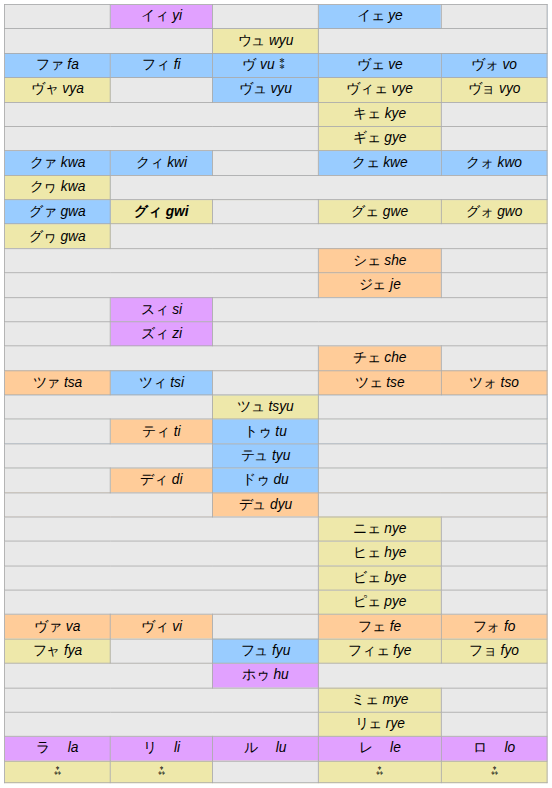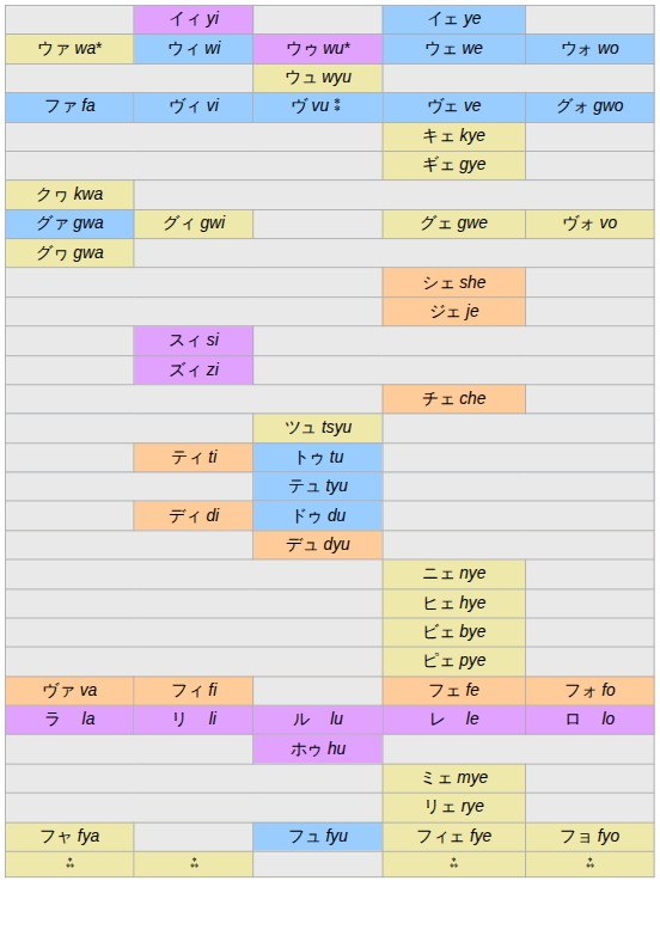+ row: ウァ wa* | ウィ wi | ウゥ wu* | ウェ we | ウォ wo
ヴェ ve | column 2: フィ fi -> ヴィ vi
ヴェ ve | column 5: ヴォ vo -> グォ gwo
- row: ヴャ vya | ヴュ vyu | ヴィェ vye | ヴョ vyo
- row: クァ kwa | クィ kwi | クェ kwe | クォ kwo
グェ gwe | column 2: bold -> normal
グェ gwe | column 5: グォ gwo -> ヴォ vo
- row: ツァ tsa | ツィ tsi | ツェ tse | ツォ tso
フェ fe | column 2: ヴィ vi -> フィ fi
rows swapped: フィェ fye <-> レ゚ le
